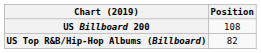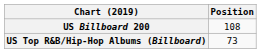US Top R&B/Hip-Hop Albums (Billboard) | Position: 82 -> 73
